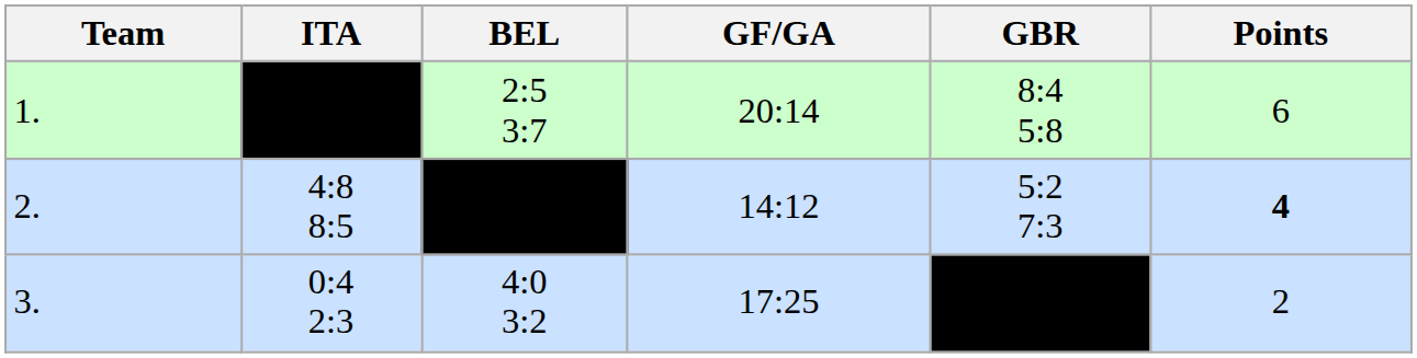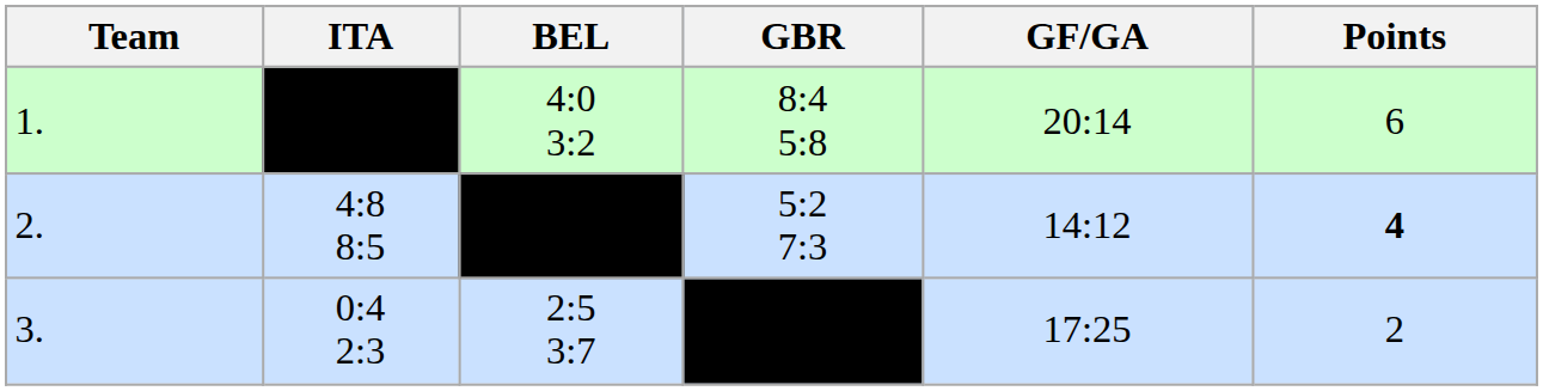columns swapped: GBR <-> GF/GA
1. | BEL: 2:5 3:7 -> 4:0 3:2
3. | BEL: 4:0 3:2 -> 2:5 3:7
